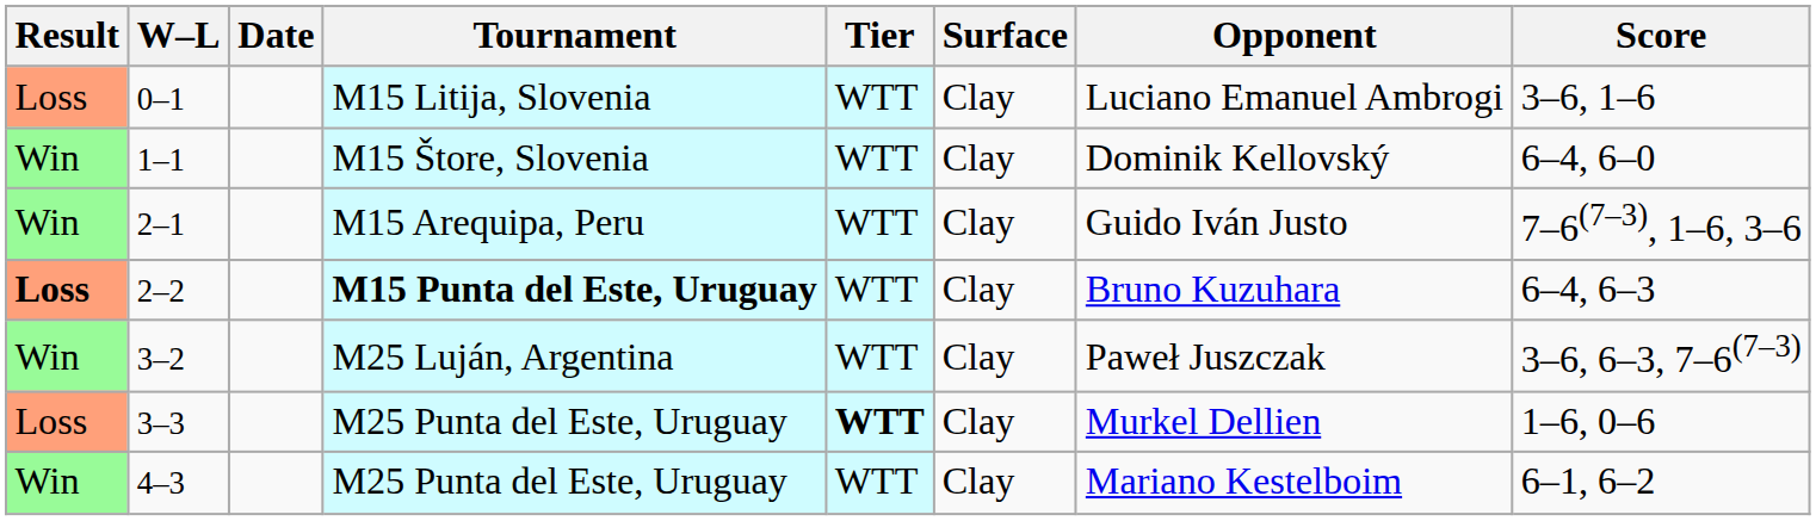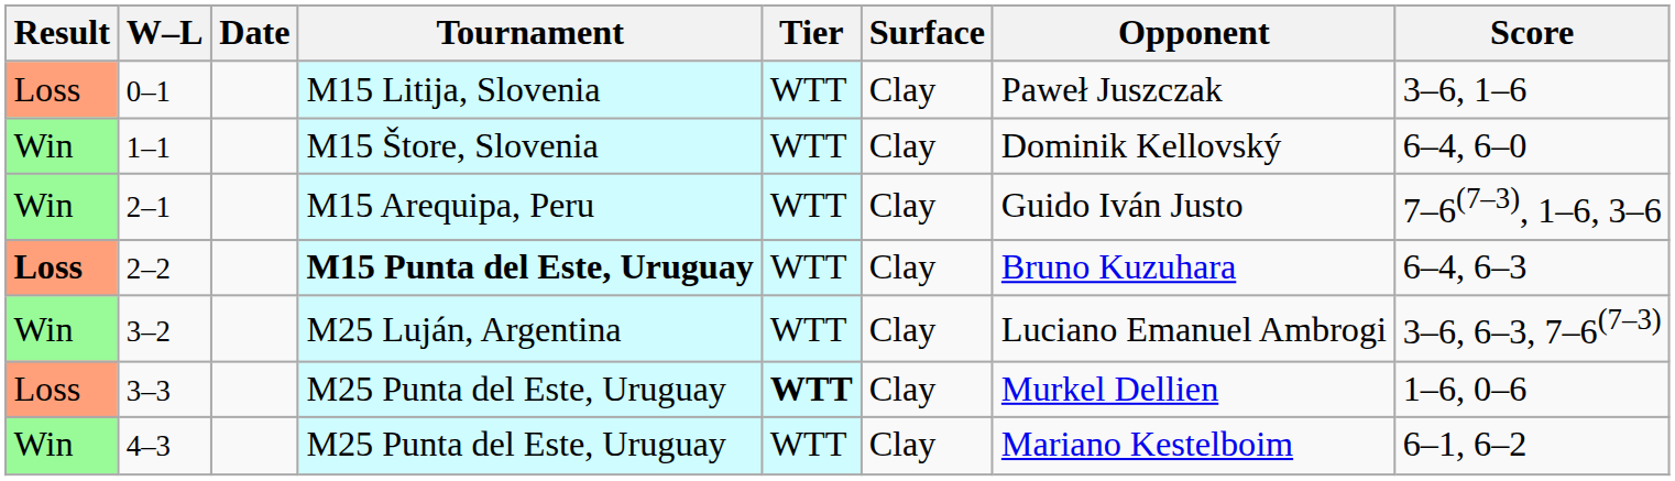0–1 | Opponent: Luciano Emanuel Ambrogi -> Paweł Juszczak
3–2 | Opponent: Paweł Juszczak -> Luciano Emanuel Ambrogi
